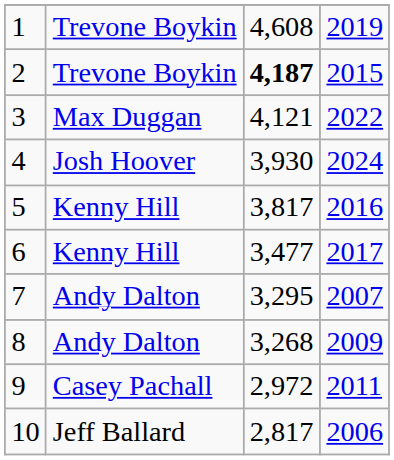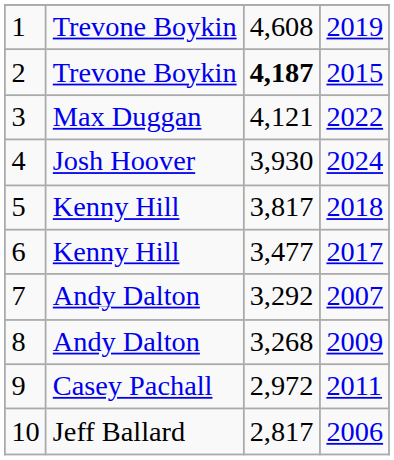5 | column 4: 2016 -> 2018
7 | column 3: 3,295 -> 3,292
